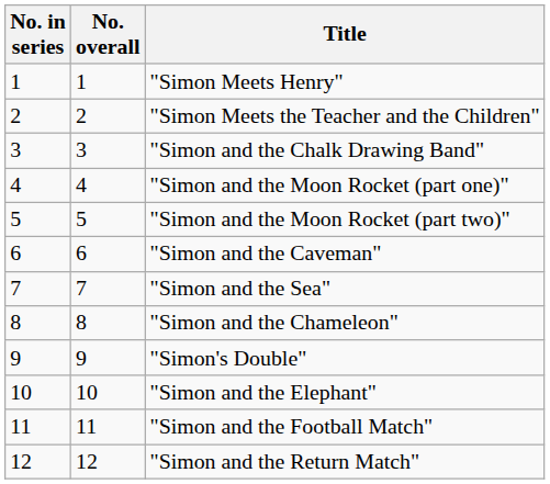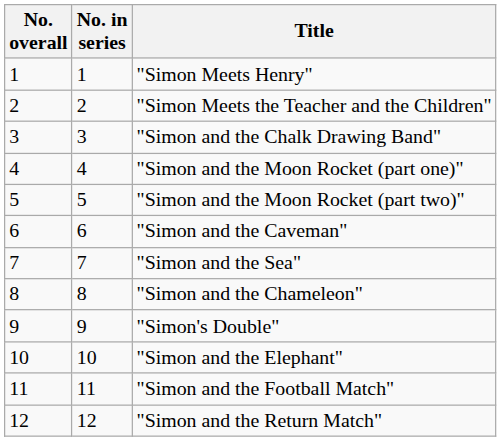columns swapped: No. overall <-> No. in series
